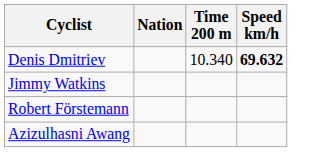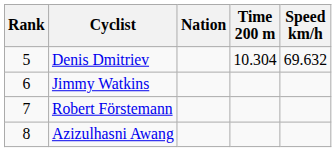+ column: Rank | 5 | 6 | 7 | 8
Denis Dmitriev | Time 200 m: 10.340 -> 10.304
Denis Dmitriev | Speed km/h: bold -> normal
